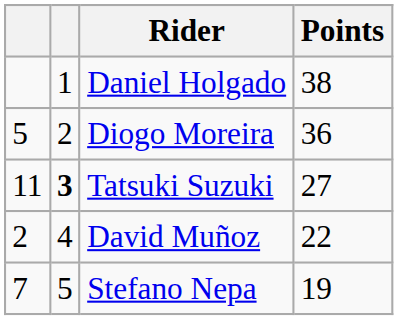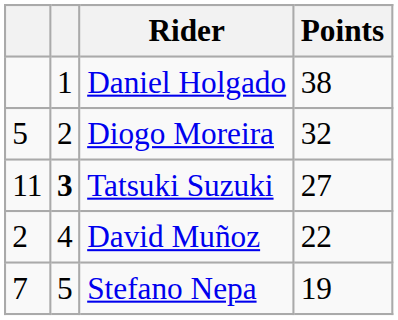Diogo Moreira | Points: 36 -> 32
